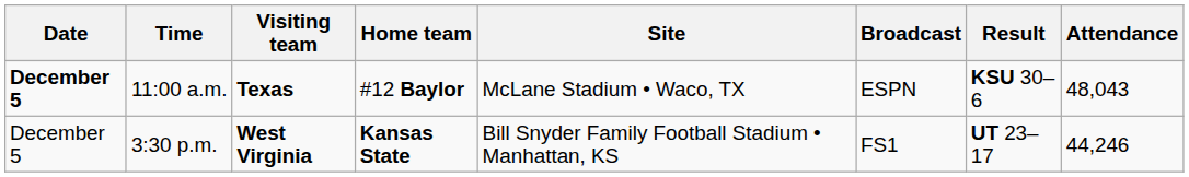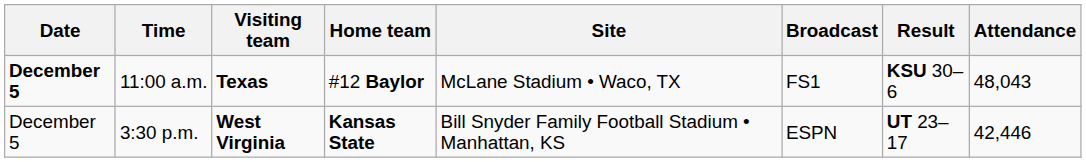11:00 a.m. | Broadcast: ESPN -> FS1
3:30 p.m. | Broadcast: FS1 -> ESPN
3:30 p.m. | Attendance: 44,246 -> 42,446
